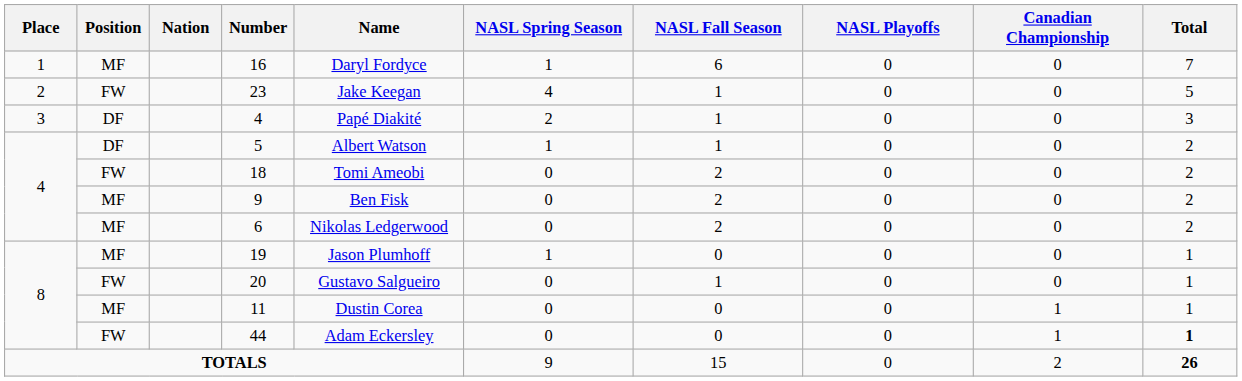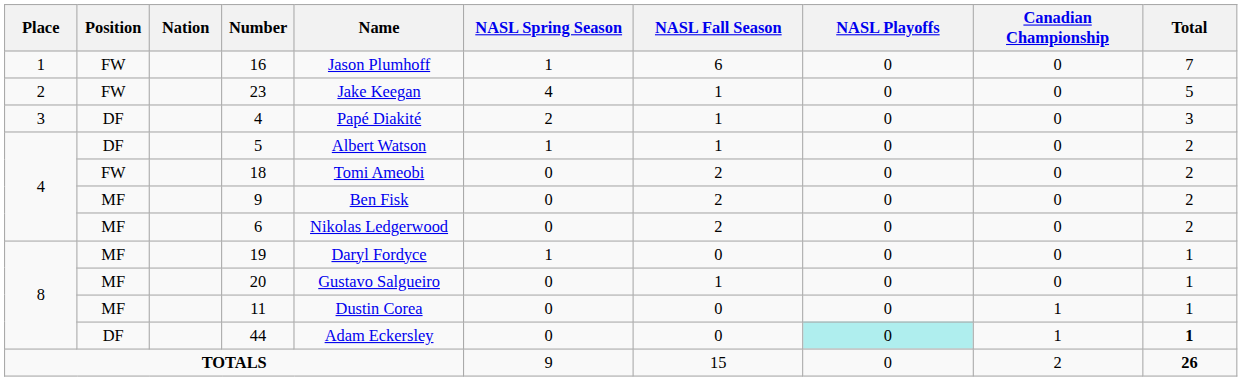16 | Position: MF -> FW
16 | Name: Daryl Fordyce -> Jason Plumhoff
19 | Name: Jason Plumhoff -> Daryl Fordyce
20 | Position: FW -> MF
44 | Position: FW -> DF
44 | NASL Playoffs: no background -> paleturquoise background
